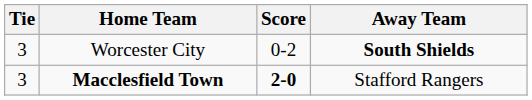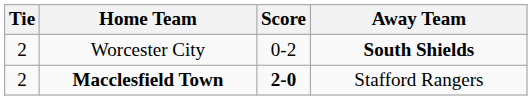Worcester City | Tie: 3 -> 2
Macclesfield Town | Tie: 3 -> 2
